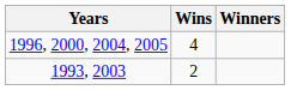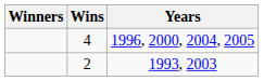columns swapped: Winners <-> Years
